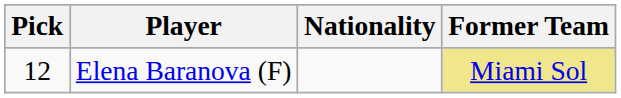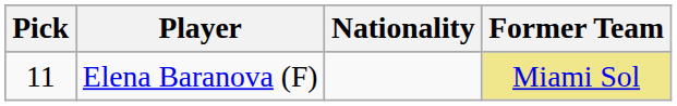Elena Baranova (F) | Pick: 12 -> 11
